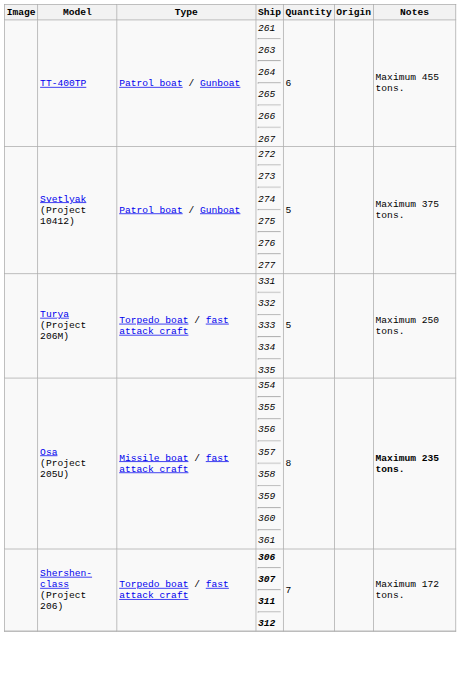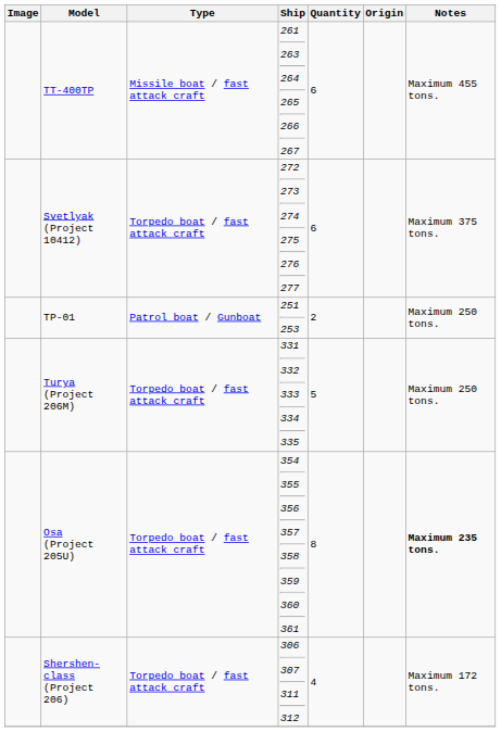TT-400TP | Type: Patrol boat / Gunboat -> Missile boat / fast attack craft
Svetlyak (Project 10412) | Type: Patrol boat / Gunboat -> Torpedo boat / fast attack craft
Svetlyak (Project 10412) | Quantity: 5 -> 6
+ row: TP-01 | Patrol boat / Gunboat | 251 253 | 2 | Maximum 250 tons.
Osa (Project 205U) | Type: Missile boat / fast attack craft -> Torpedo boat / fast attack craft
Shershen-class (Project 206) | Ship: bold -> normal
Shershen-class (Project 206) | Quantity: 7 -> 4
